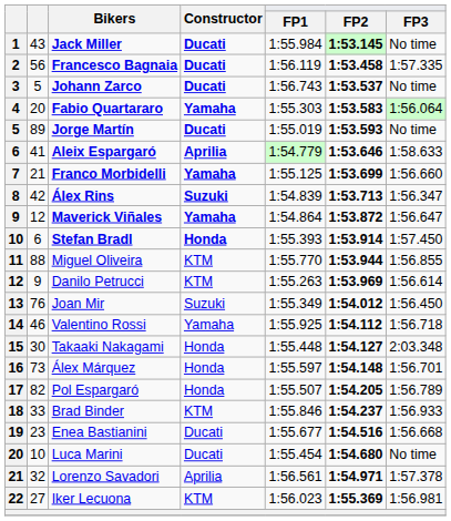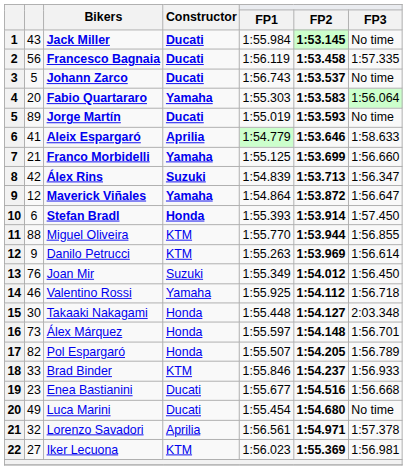Luca Marini | column 2: 10 -> 49
